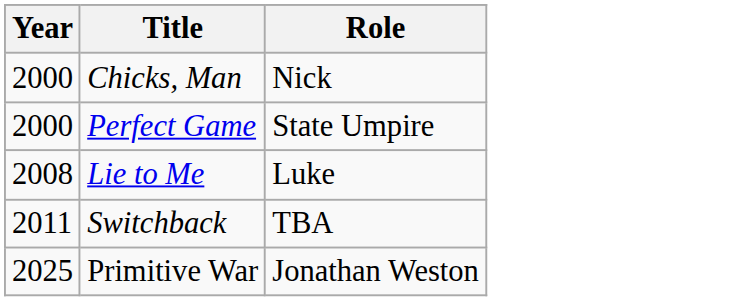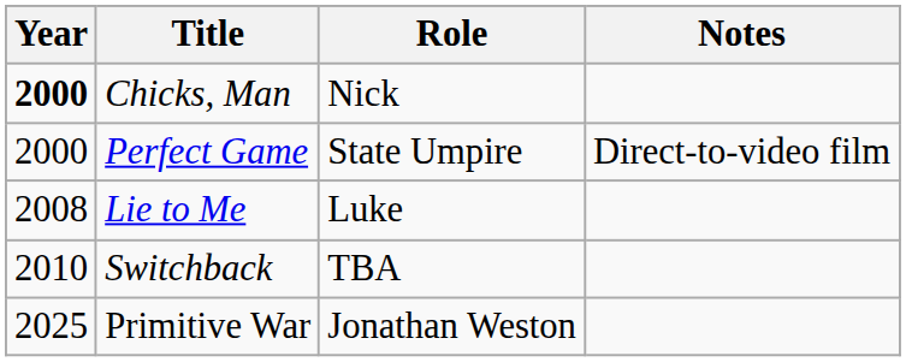+ column: Notes | Direct-to-video film
Chicks, Man | Year: normal -> bold
Switchback | Year: 2011 -> 2010
